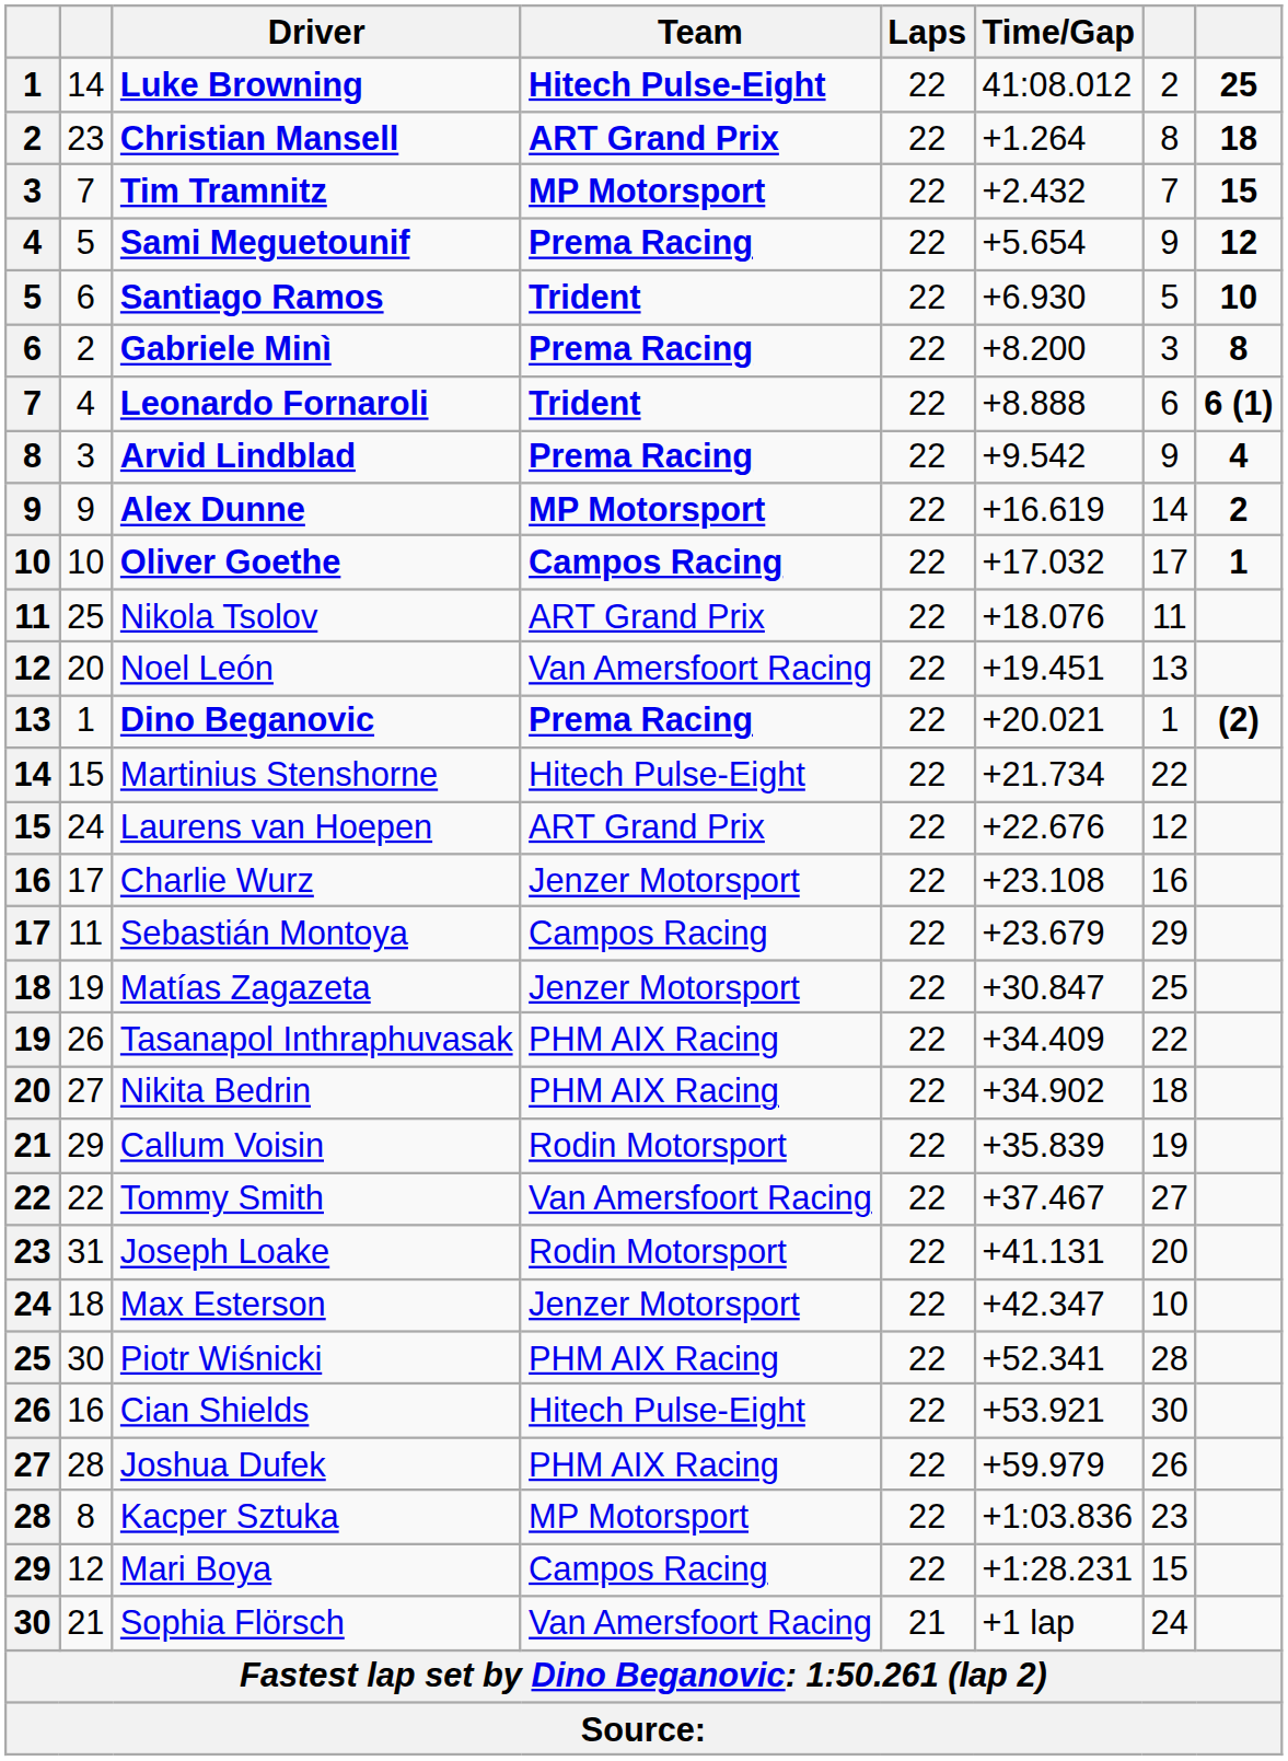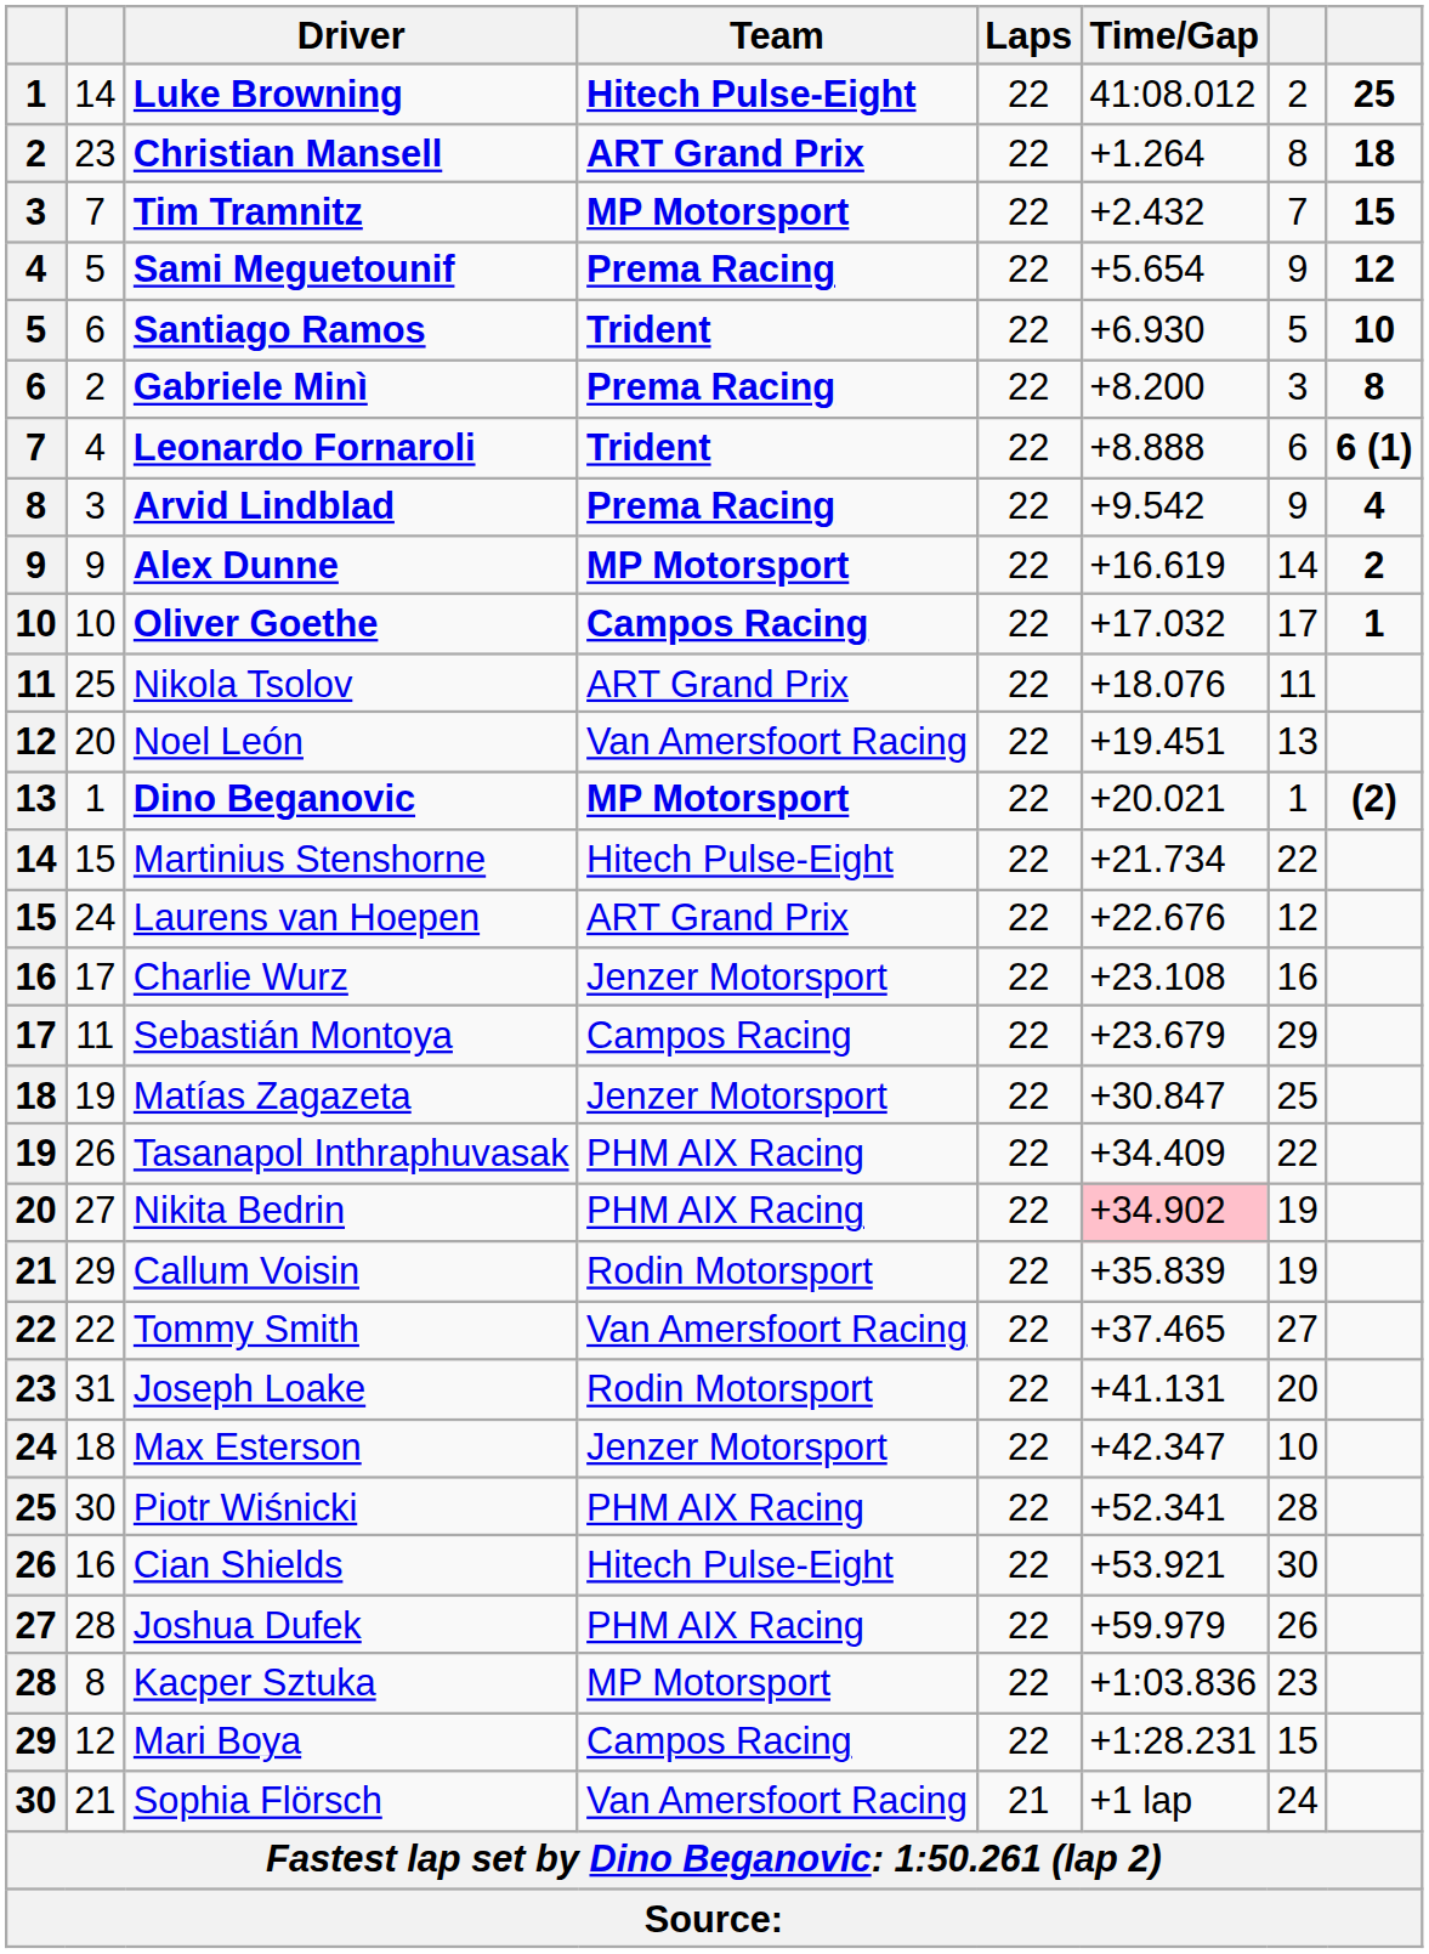Dino Beganovic | Team: Prema Racing -> MP Motorsport
Nikita Bedrin | Time/Gap: no background -> pink background
Nikita Bedrin | column 7: 18 -> 19
Tommy Smith | Time/Gap: +37.467 -> +37.465
